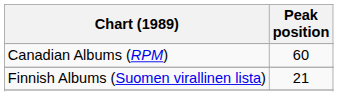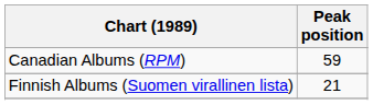Canadian Albums (RPM) | Peak position: 60 -> 59
